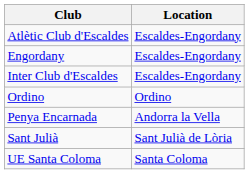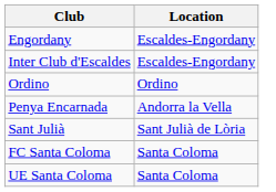- row: Atlètic Club d'Escaldes | Escaldes-Engordany
+ row: FC Santa Coloma | Santa Coloma
